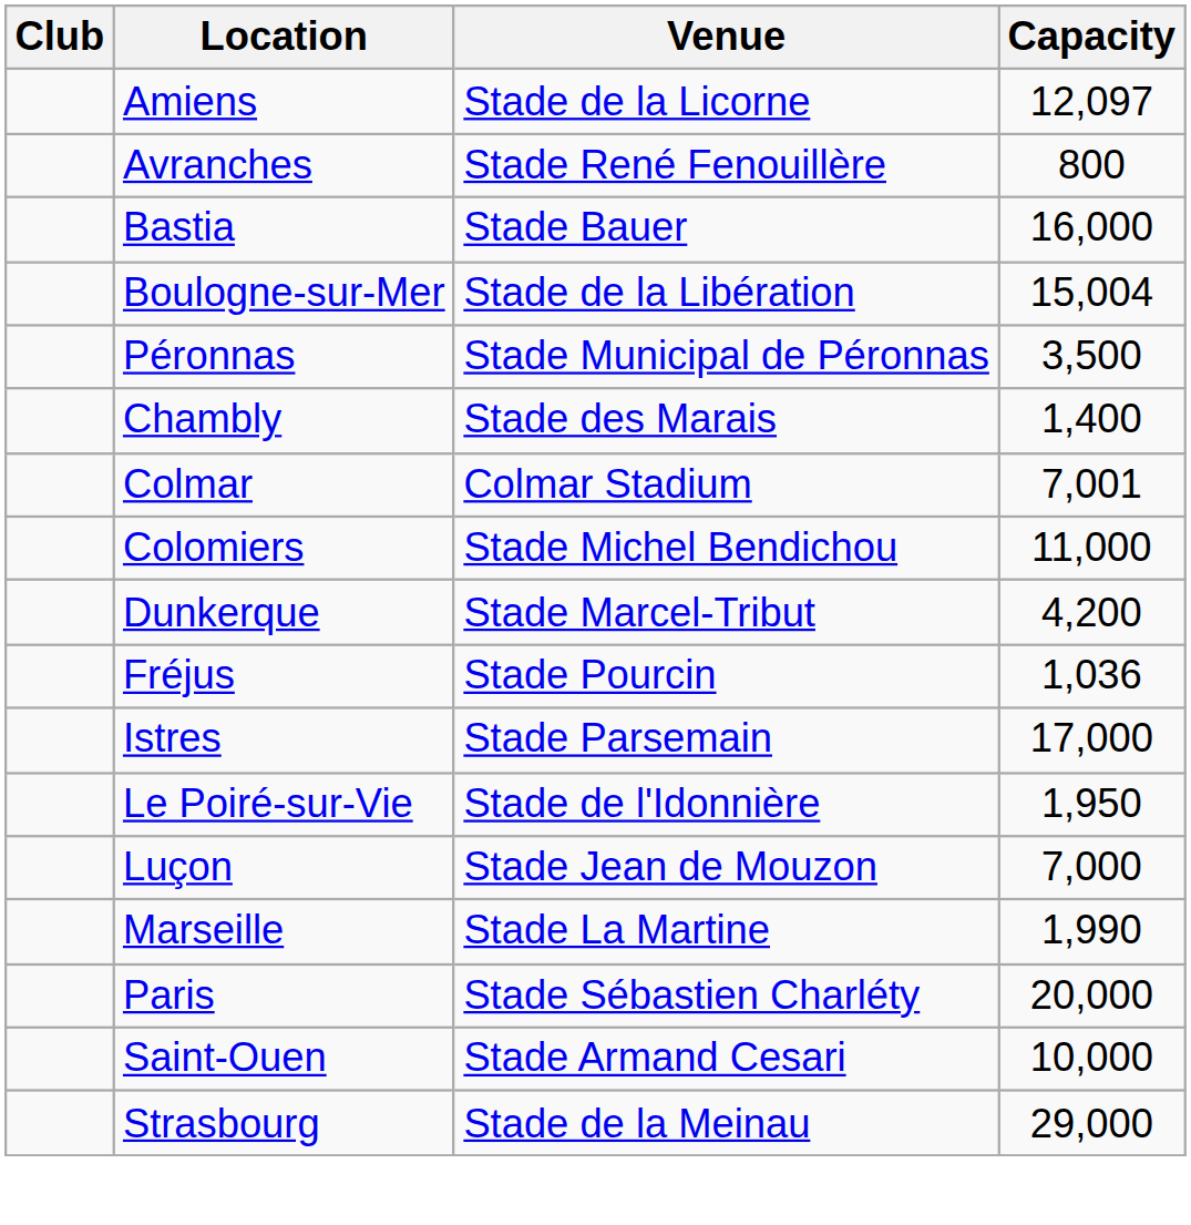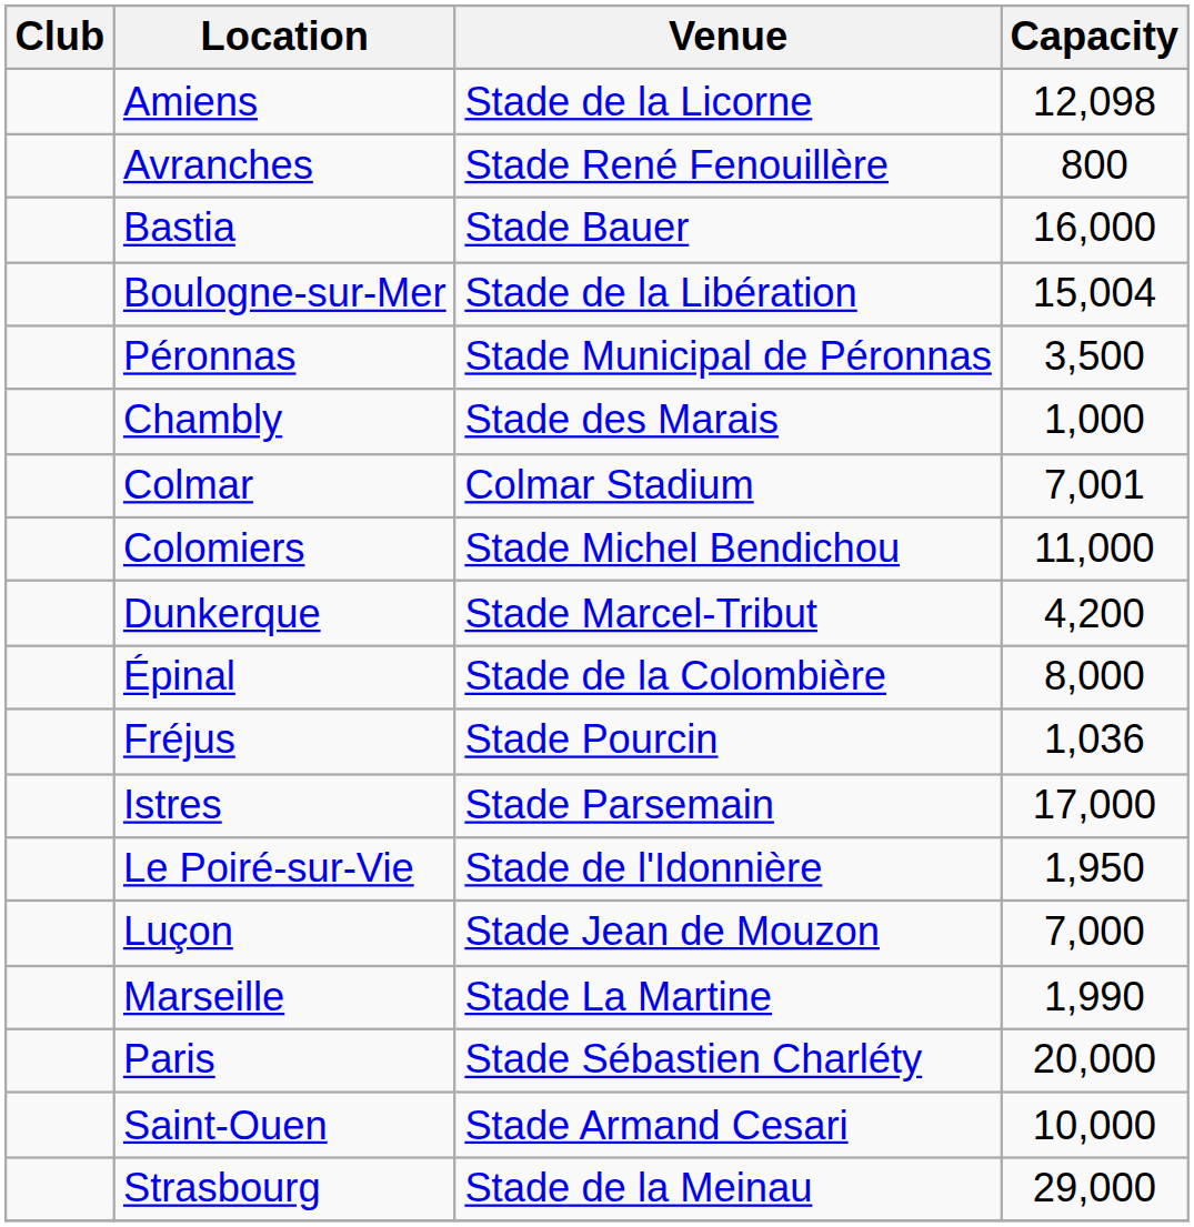Amiens | Capacity: 12,097 -> 12,098
Chambly | Capacity: 1,400 -> 1,000
+ row: Épinal | Stade de la Colombière | 8,000
